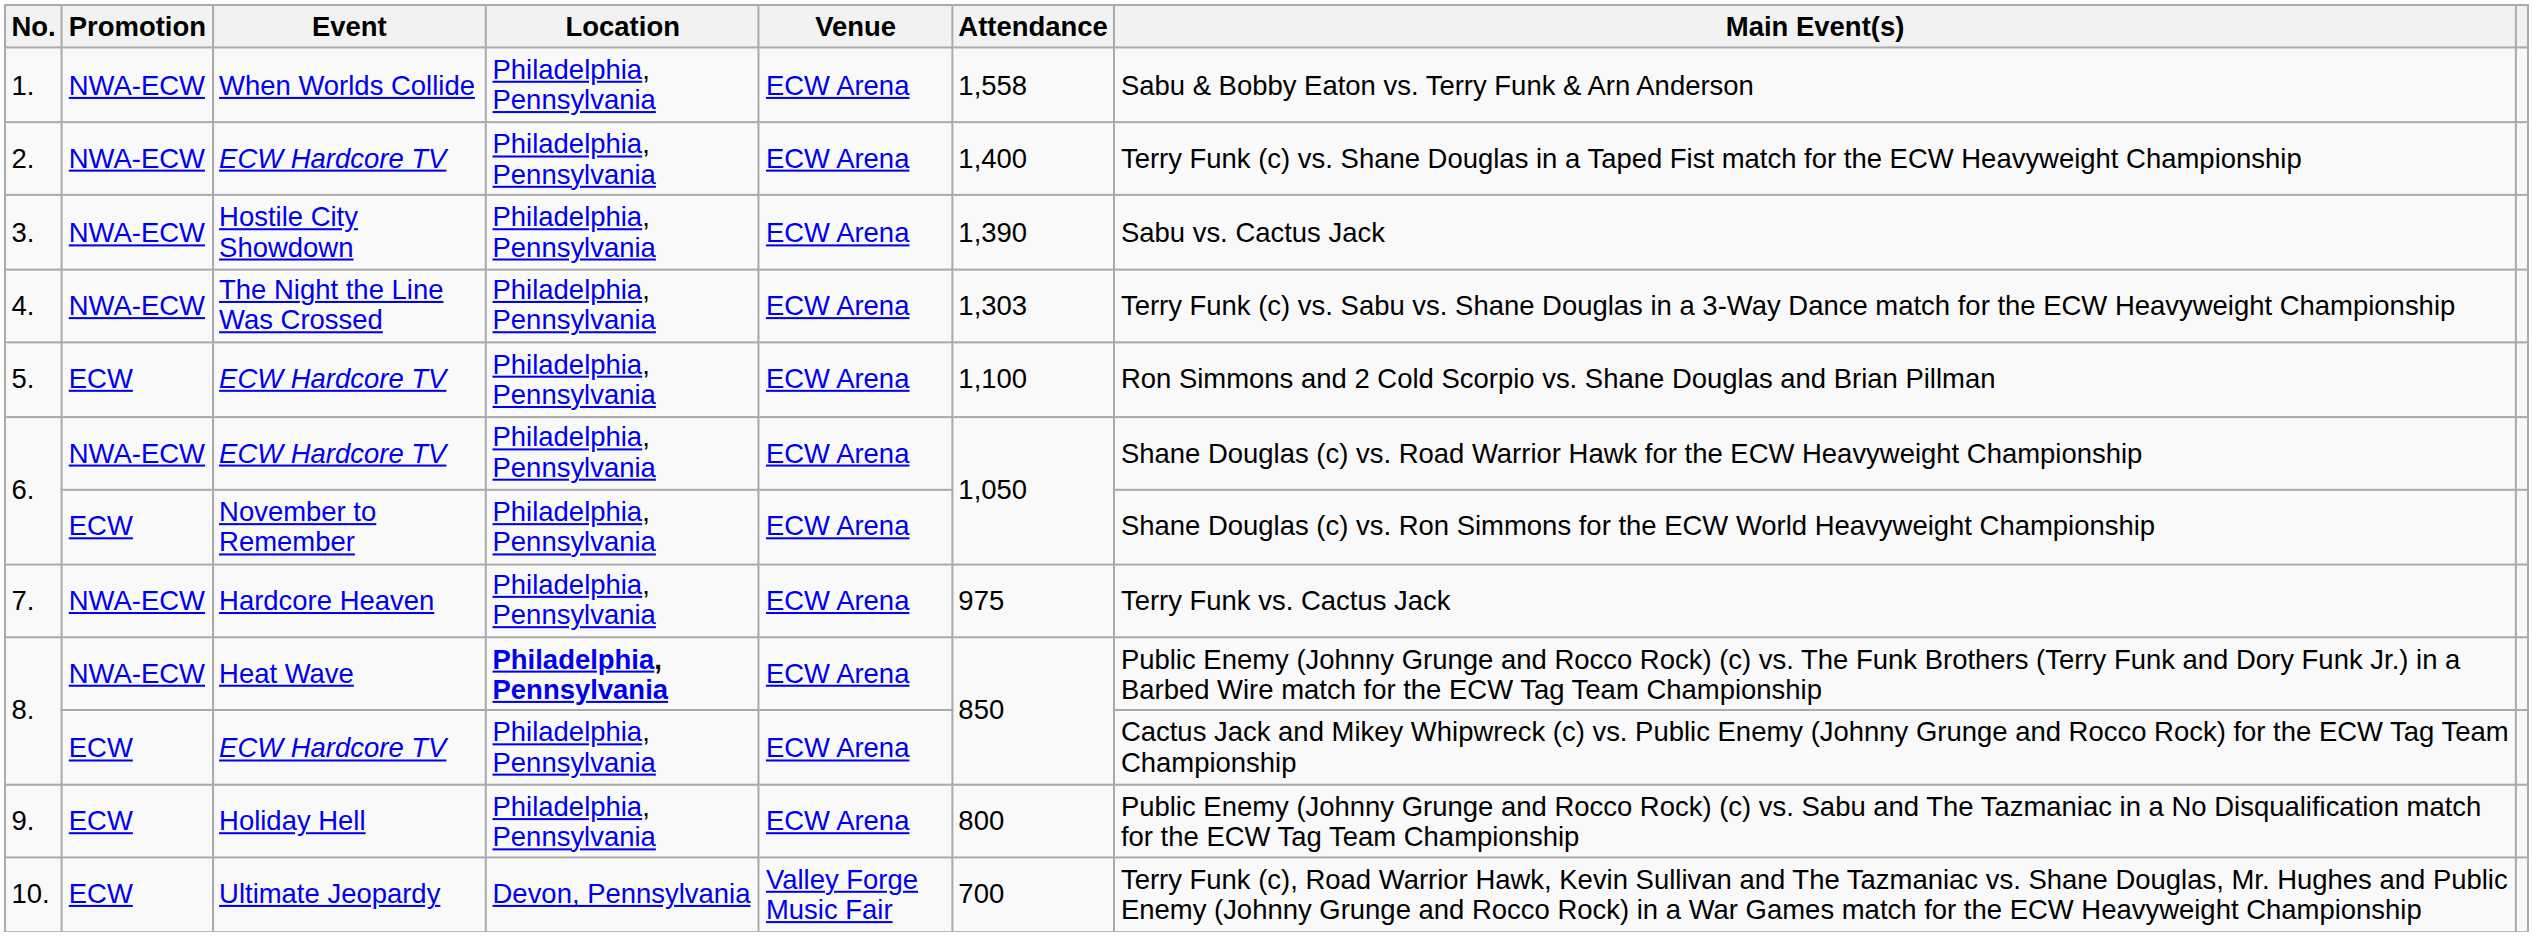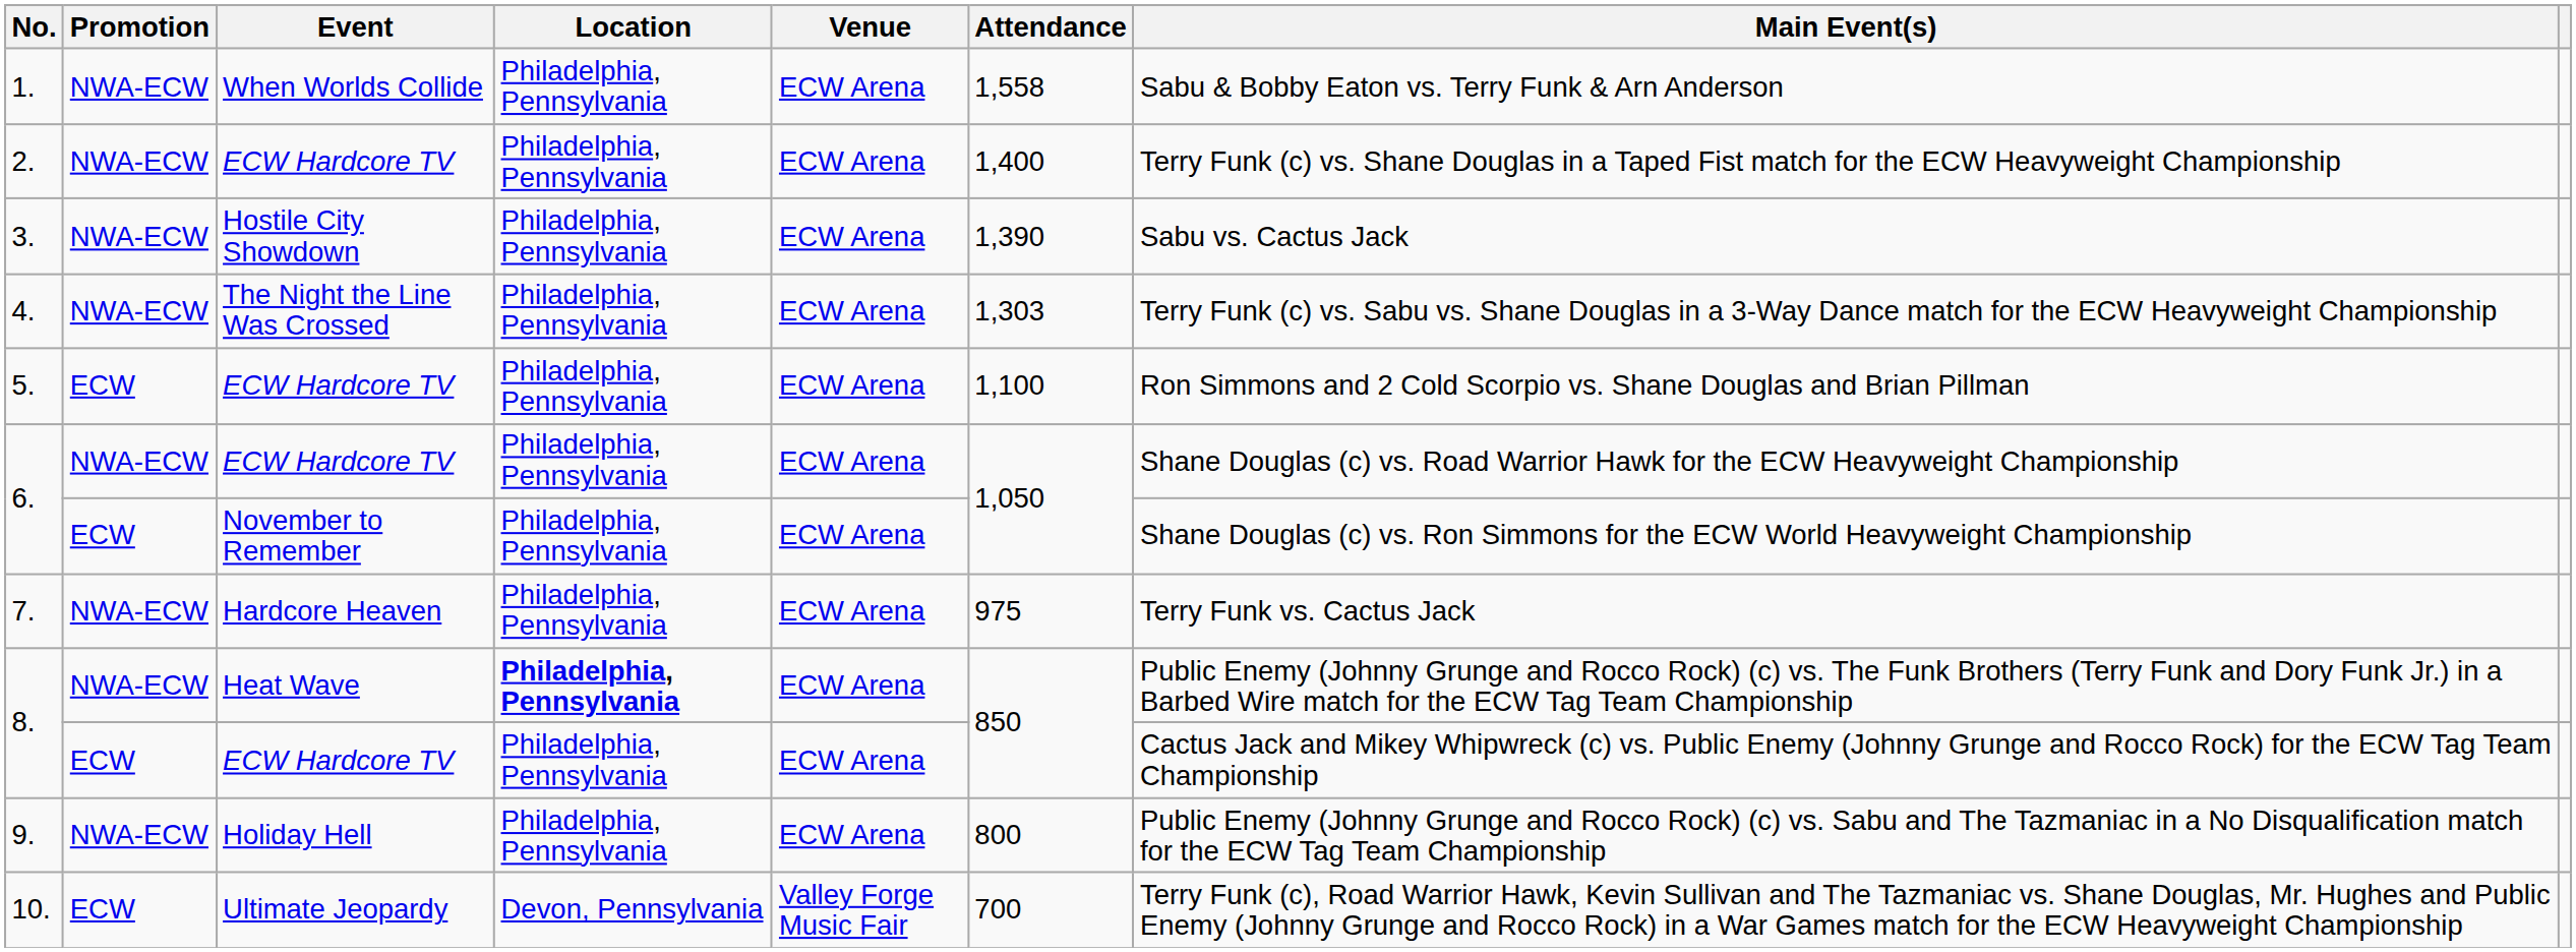9. | Promotion: ECW -> NWA-ECW
